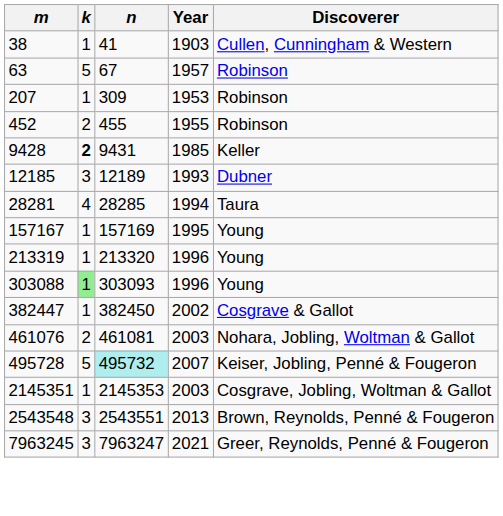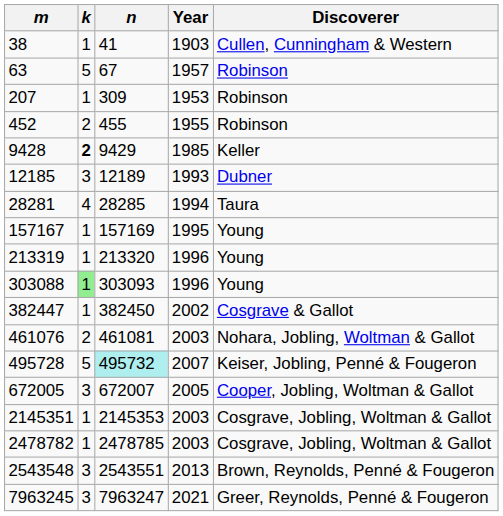9428 | n: 9431 -> 9429
+ row: 672005 | 3 | 672007 | 2005 | Cooper, Jobling, Woltman & Gallot
+ row: 2478782 | 1 | 2478785 | 2003 | Cosgrave, Jobling, Woltman & Gallot
